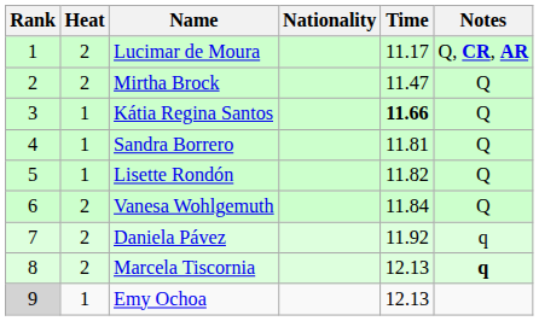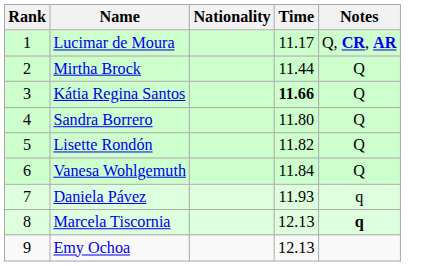- column: Heat | 2 | 2 | 1 | 1 | 1 | 2 | 2 | 2 | 1
Mirtha Brock | Time: 11.47 -> 11.44
Sandra Borrero | Time: 11.81 -> 11.80
Daniela Pávez | Time: 11.92 -> 11.93
Emy Ochoa | Rank: lightgrey background -> no background
